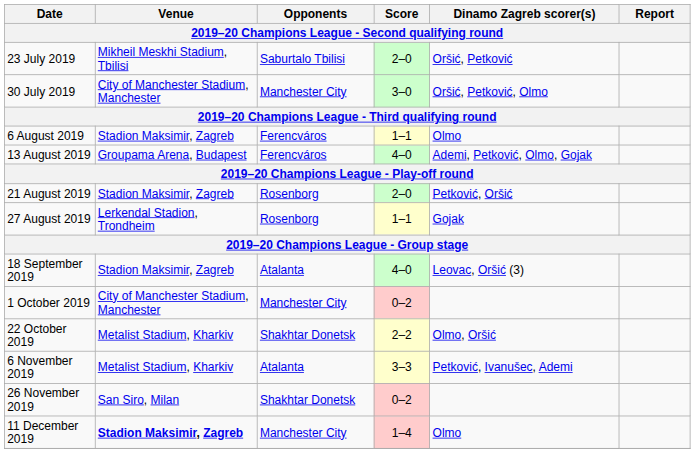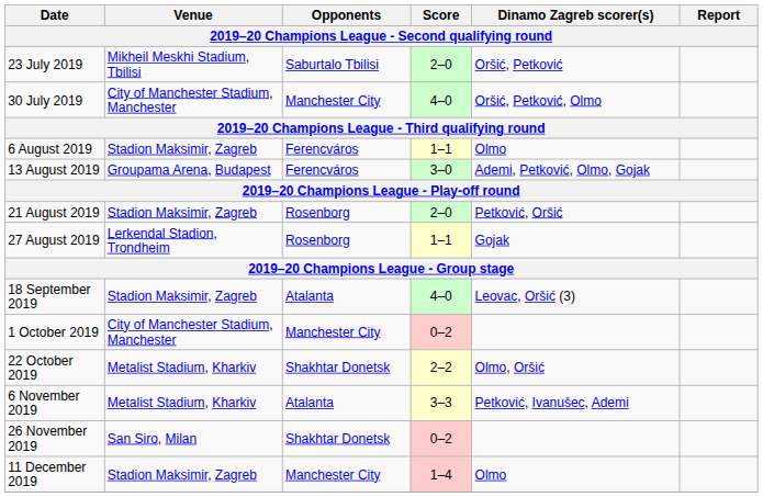30 July 2019 | Score: 3–0 -> 4–0
13 August 2019 | Score: 4–0 -> 3–0
11 December 2019 | Venue: bold -> normal
